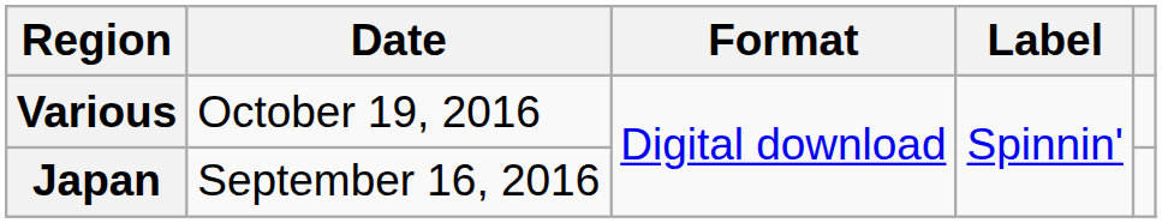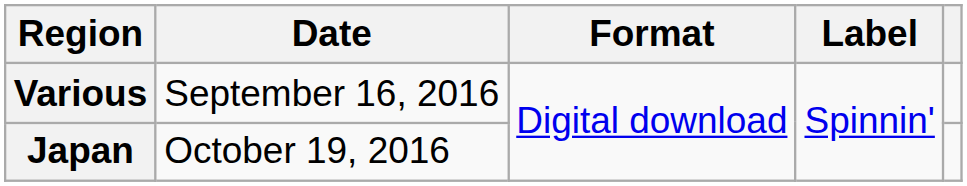Various | Date: October 19, 2016 -> September 16, 2016
Japan | Date: September 16, 2016 -> October 19, 2016
